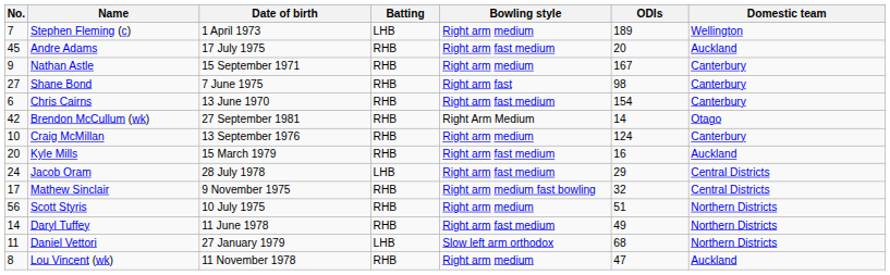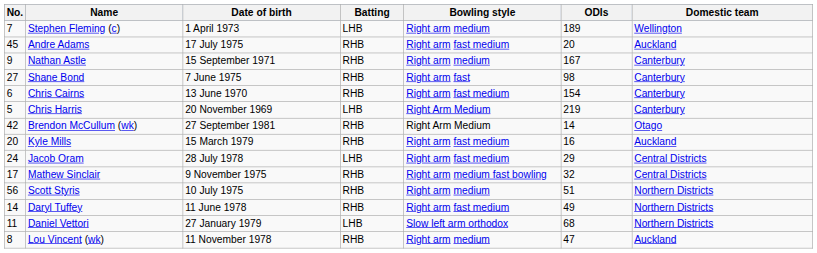+ row: 5 | Chris Harris | 20 November 1969 | LHB | Right Arm Medium | 219 | Canterbury
- row: 10 | Craig McMillan | 13 September 1976 | RHB | Right arm medium | 124 | Canterbury
